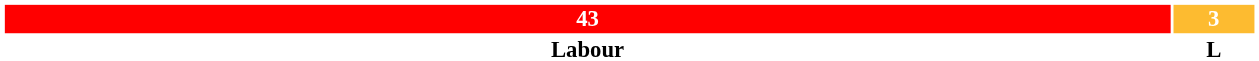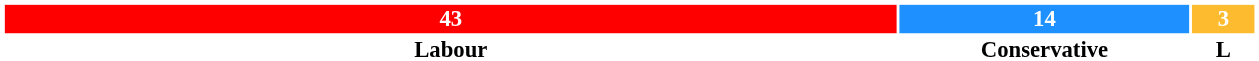+ column: 14 | Conservative
